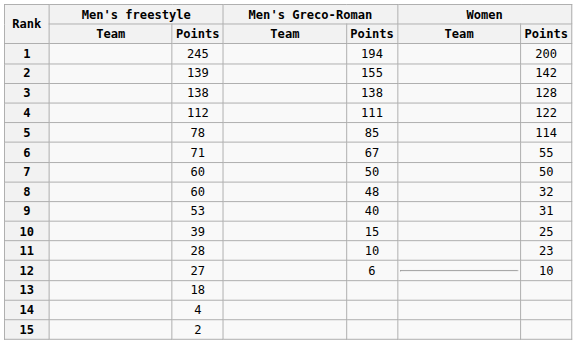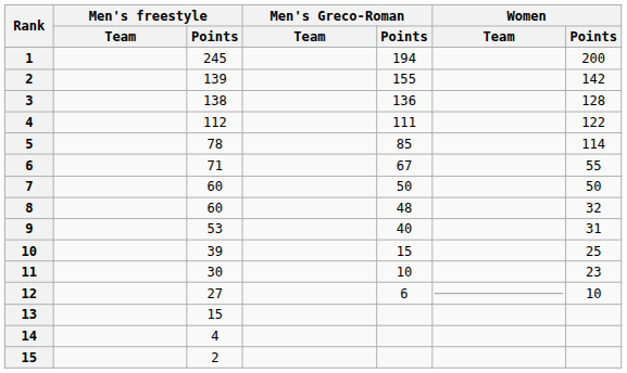3 | Men's Greco-Roman / Points: 138 -> 136
11 | Men's freestyle / Points: 28 -> 30
13 | Men's freestyle / Points: 18 -> 15
